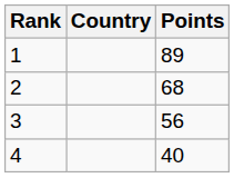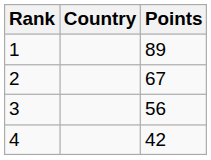2 | Points: 68 -> 67
4 | Points: 40 -> 42
